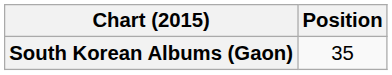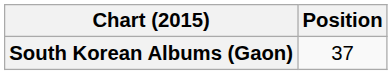South Korean Albums (Gaon) | Position: 35 -> 37
